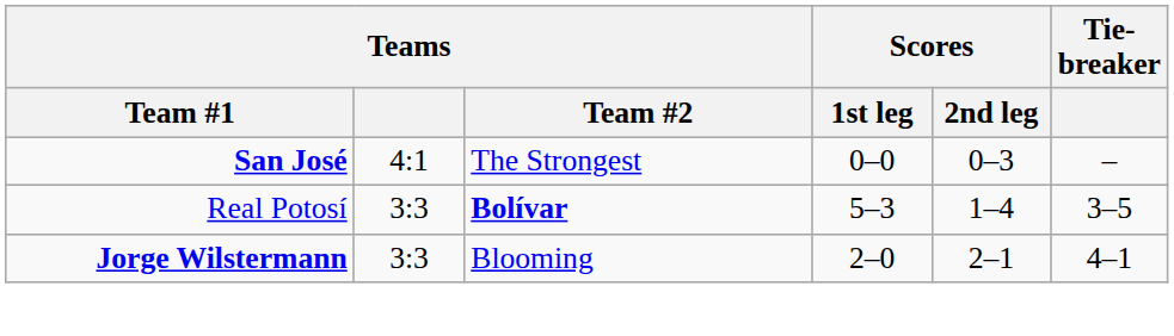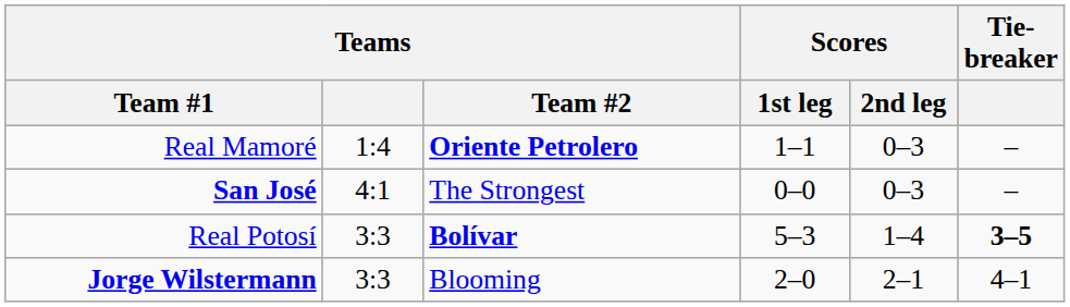+ row: Real Mamoré | 1:4 | Oriente Petrolero | 1–1 | 0–3 | –
Real Potosí | Tie-breaker: normal -> bold
